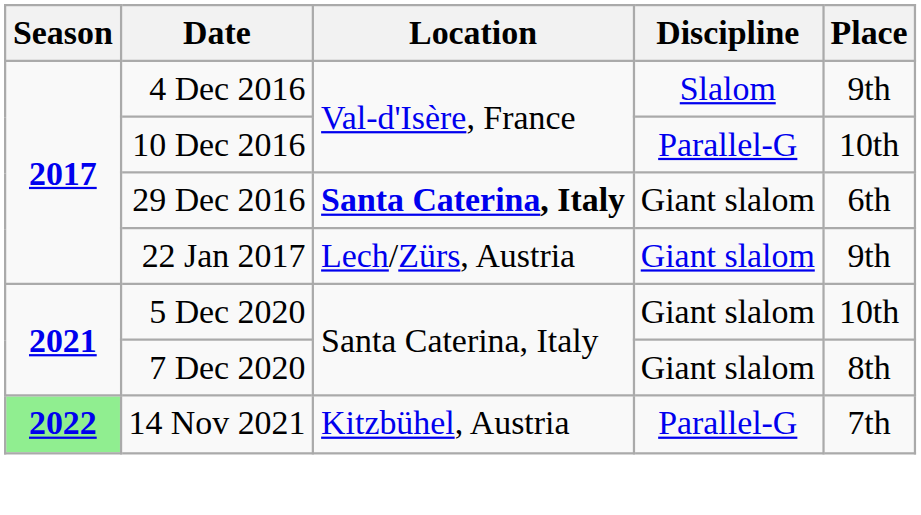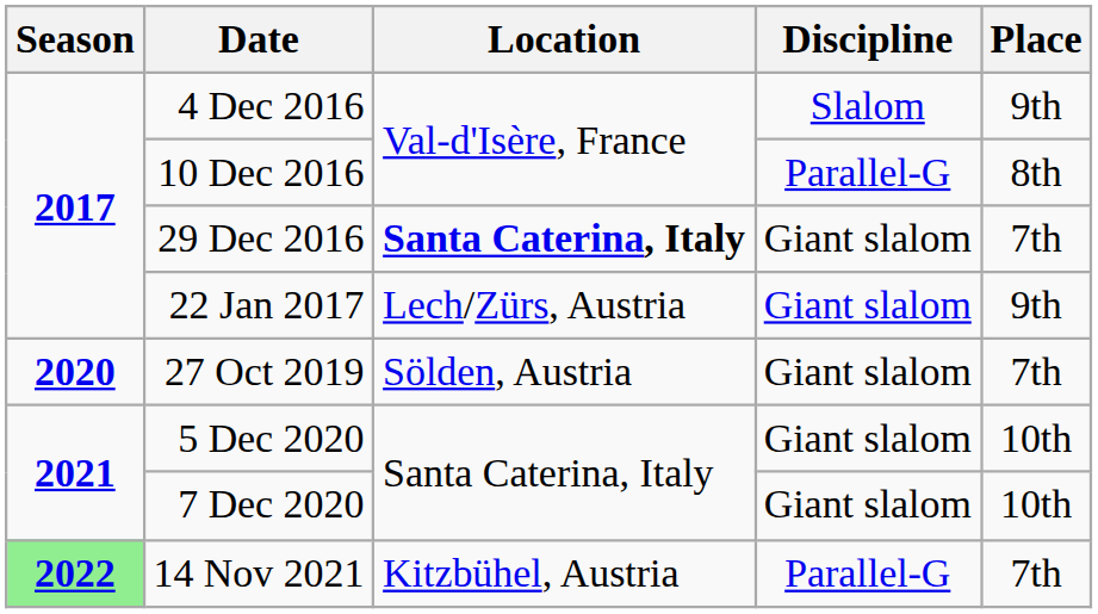10 Dec 2016 | Place: 10th -> 8th
29 Dec 2016 | Place: 6th -> 7th
+ row: 2020 | 27 Oct 2019 | Sölden, Austria | Giant slalom | 7th
7 Dec 2020 | Place: 8th -> 10th
